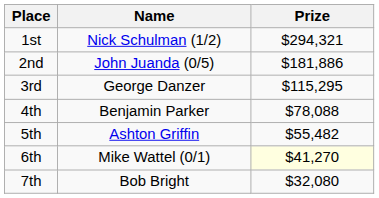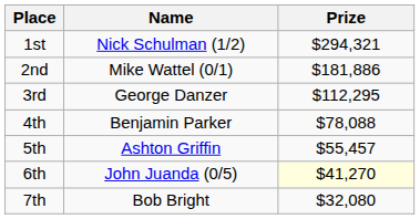2nd | Name: John Juanda (0/5) -> Mike Wattel (0/1)
3rd | Prize: $115,295 -> $112,295
5th | Prize: $55,482 -> $55,457
6th | Name: Mike Wattel (0/1) -> John Juanda (0/5)
